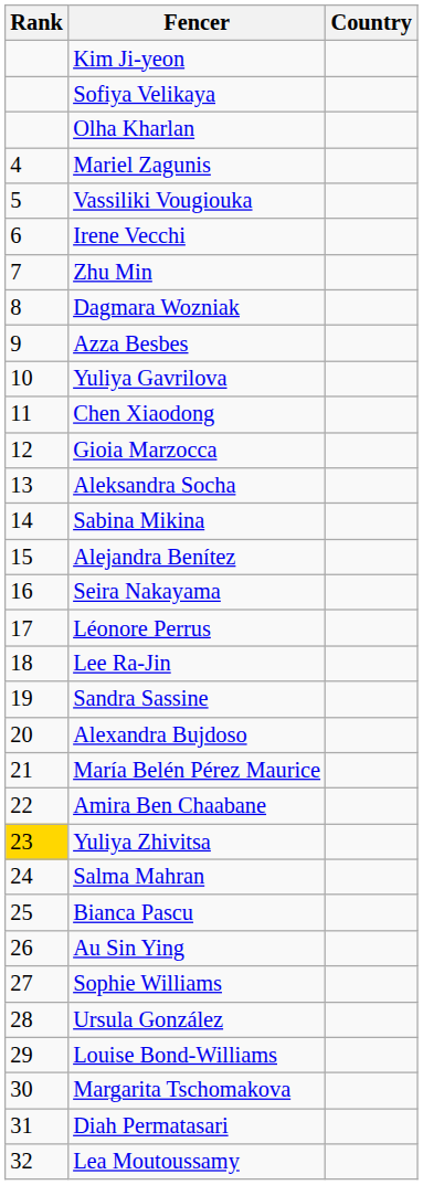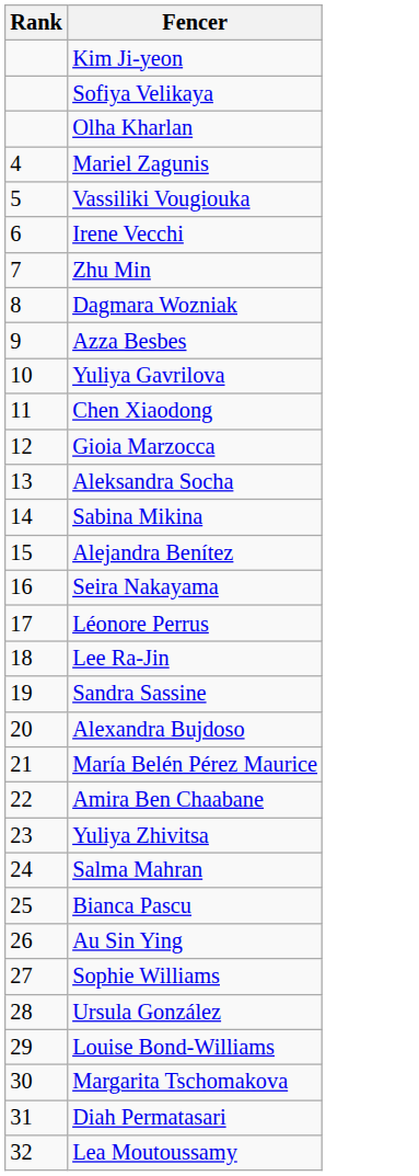- column: Country
Yuliya Zhivitsa | Rank: gold background -> no background
